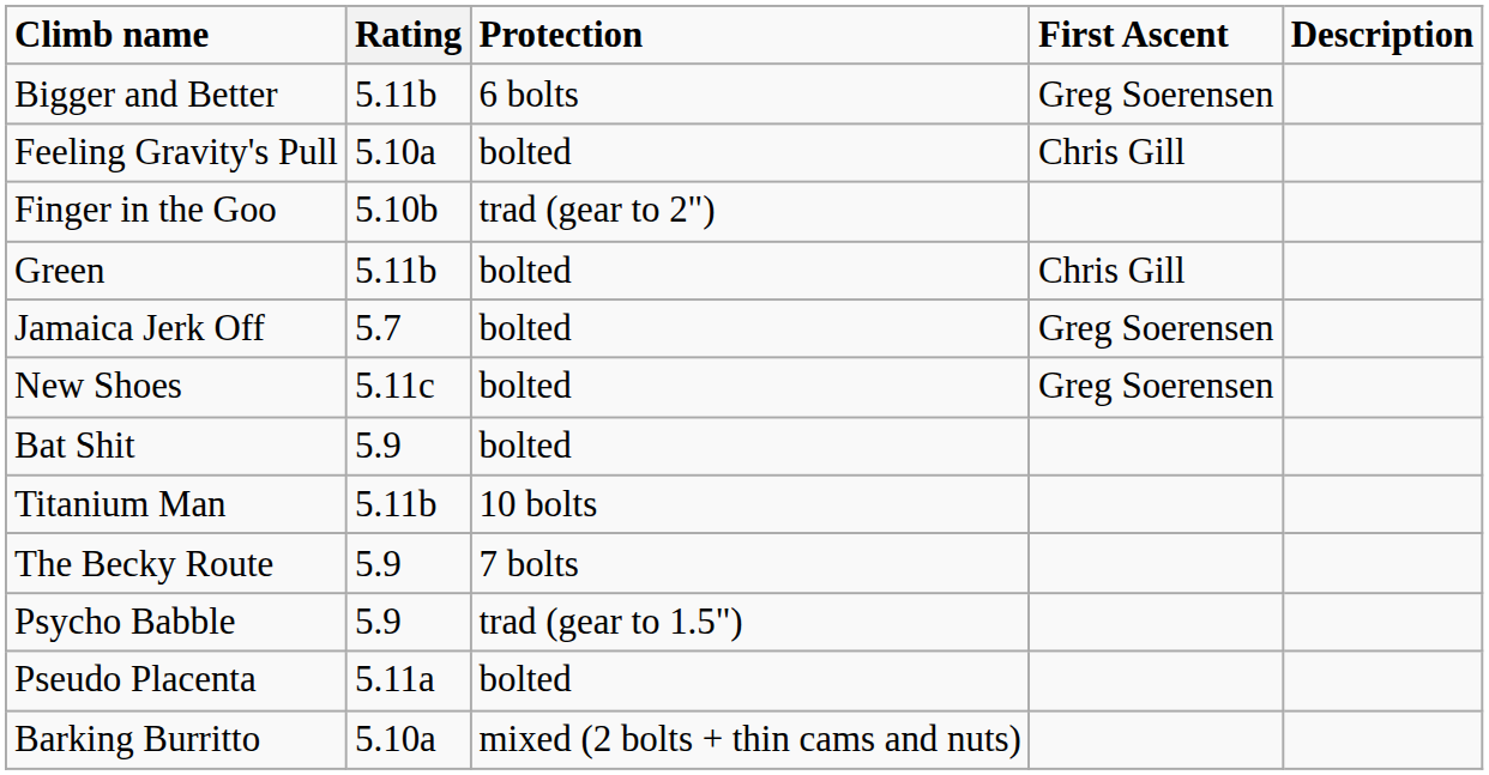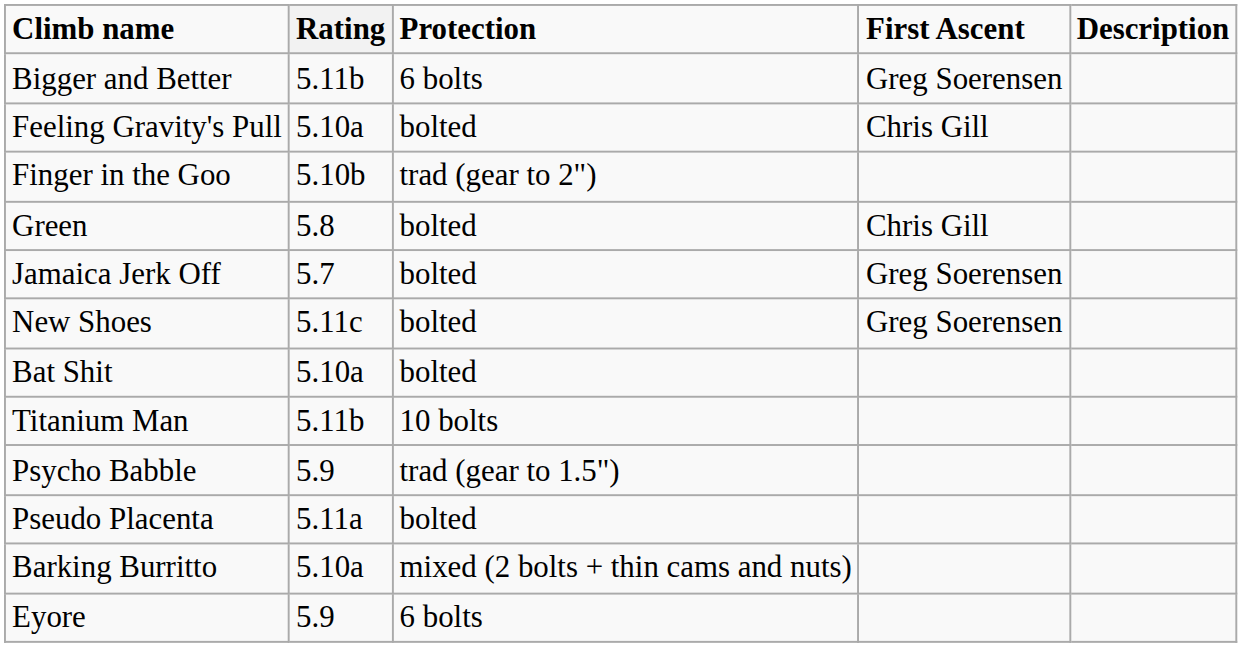Green | Rating: 5.11b -> 5.8
Bat Shit | Rating: 5.9 -> 5.10a
- row: The Becky Route | 5.9 | 7 bolts
+ row: Eyore | 5.9 | 6 bolts
